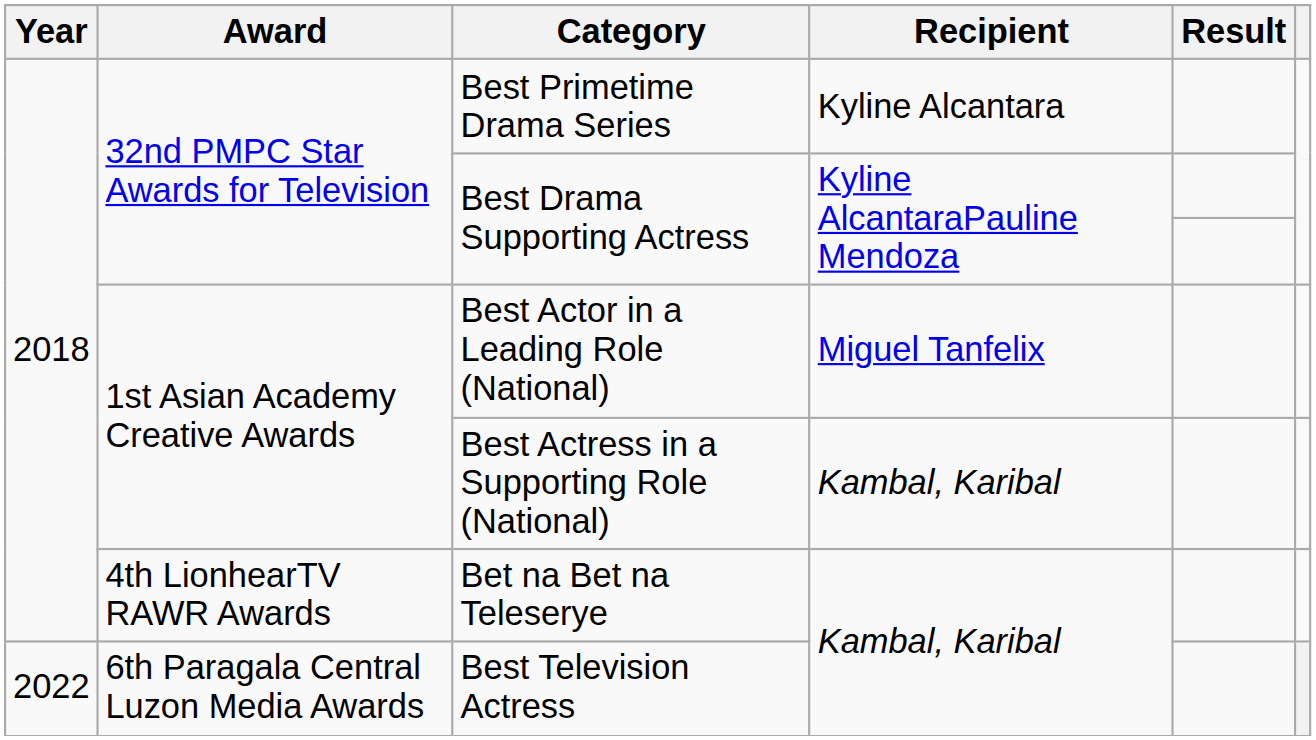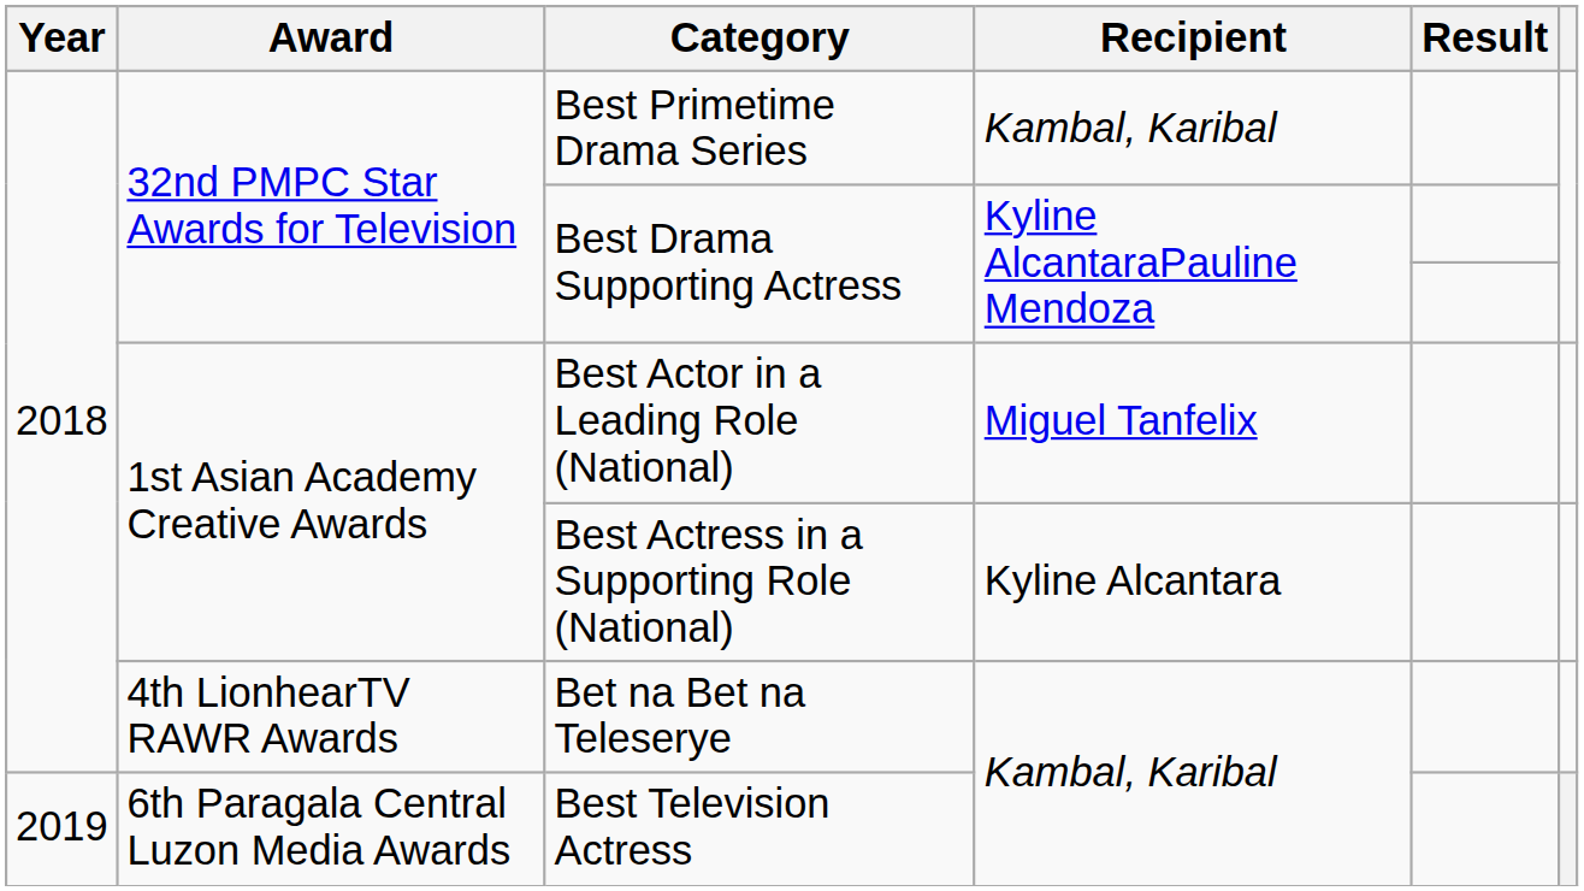Best Primetime Drama Series | Recipient: Kyline Alcantara -> Kambal, Karibal
Best Actress in a Supporting Role (National) | Recipient: Kambal, Karibal -> Kyline Alcantara
Best Television Actress | Year: 2022 -> 2019
